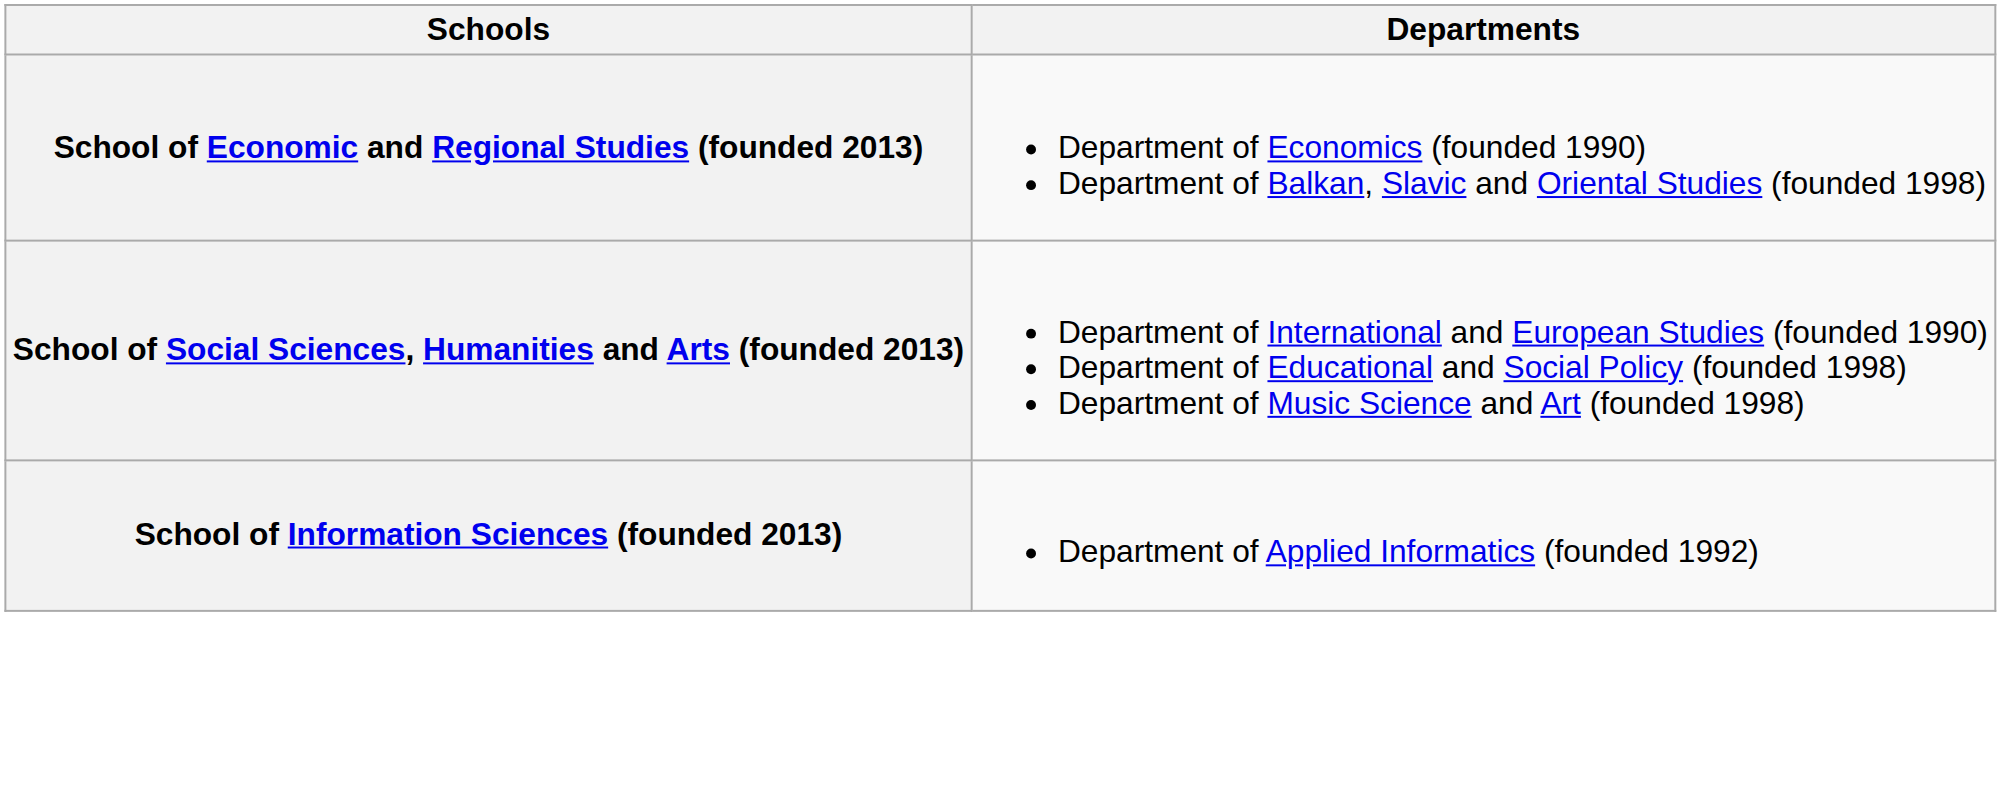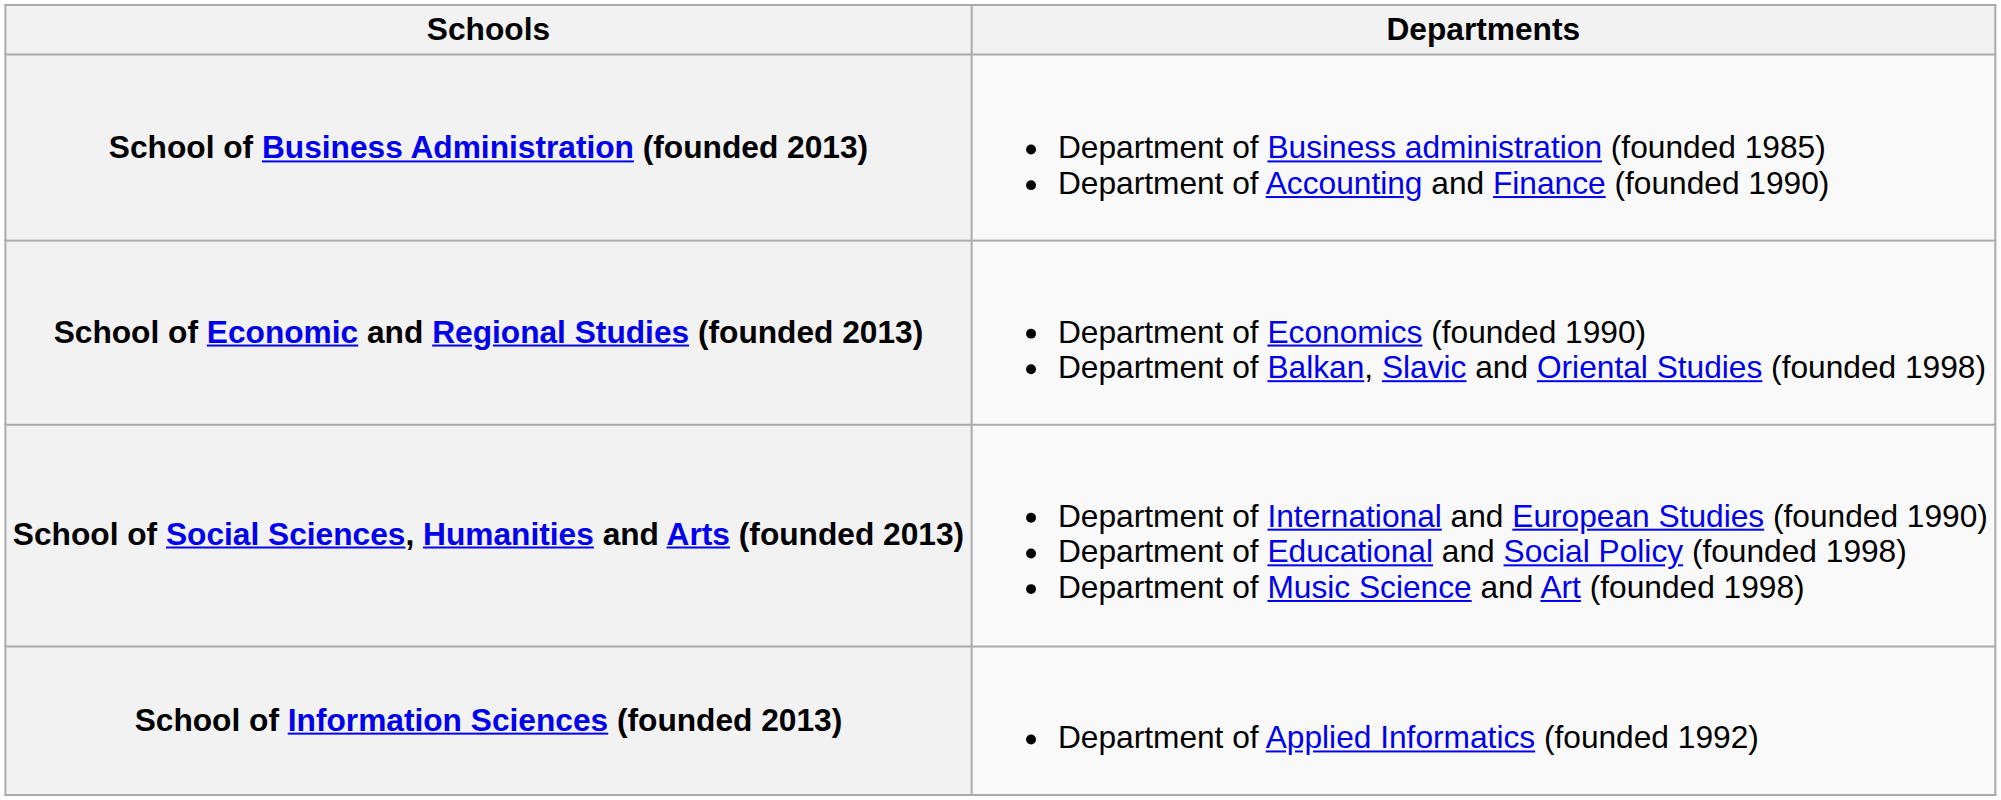+ row: School of Business Administration (founded 2013) | Department of Business administration (founded 1985) Department of Accounting and Finance (founded 1990)
